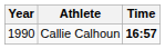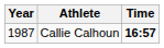Callie Calhoun | Year: 1990 -> 1987
